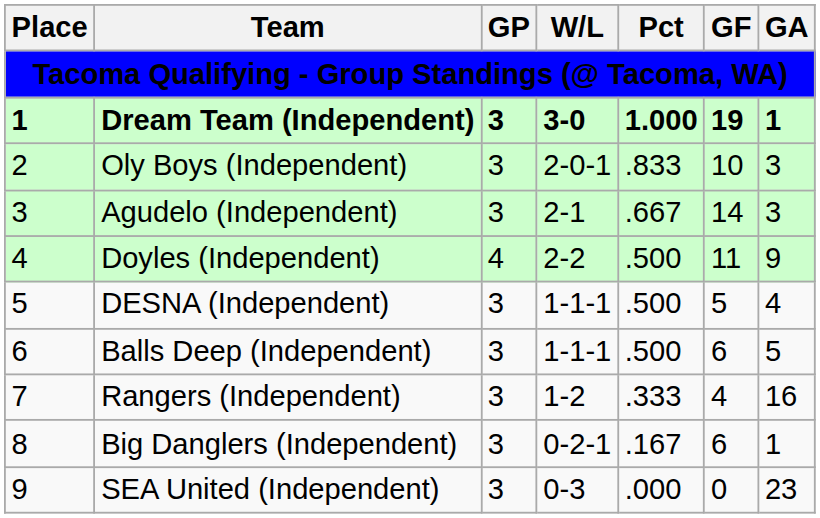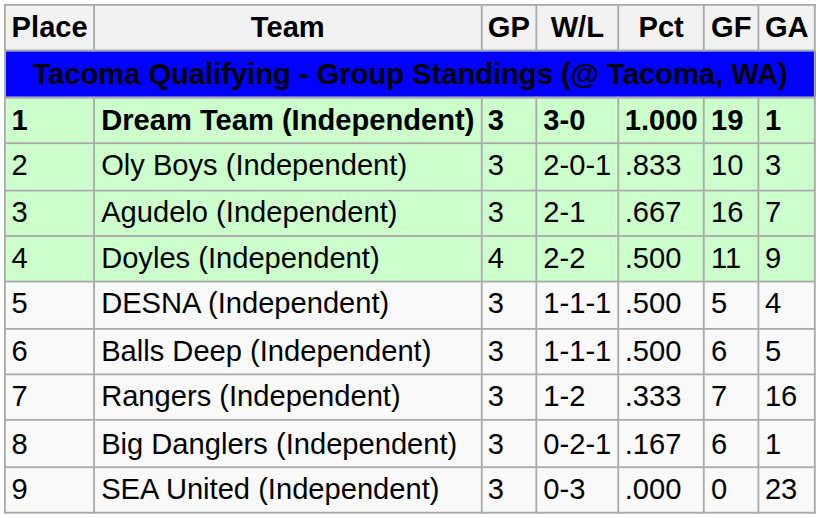Agudelo (Independent) | GF: 14 -> 16
Agudelo (Independent) | GA: 3 -> 7
Rangers (Independent) | GF: 4 -> 7
